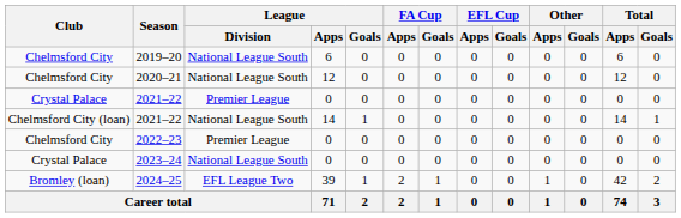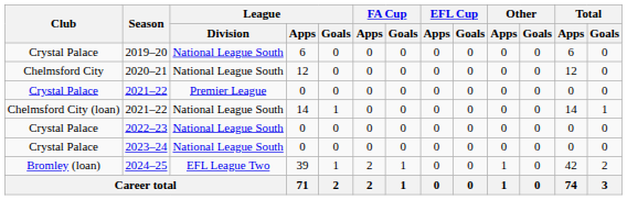2019–20 | Club: Chelmsford City -> Crystal Palace
2022–23 | Club: Chelmsford City -> Crystal Palace
2022–23 | League / Division: Premier League -> National League South
